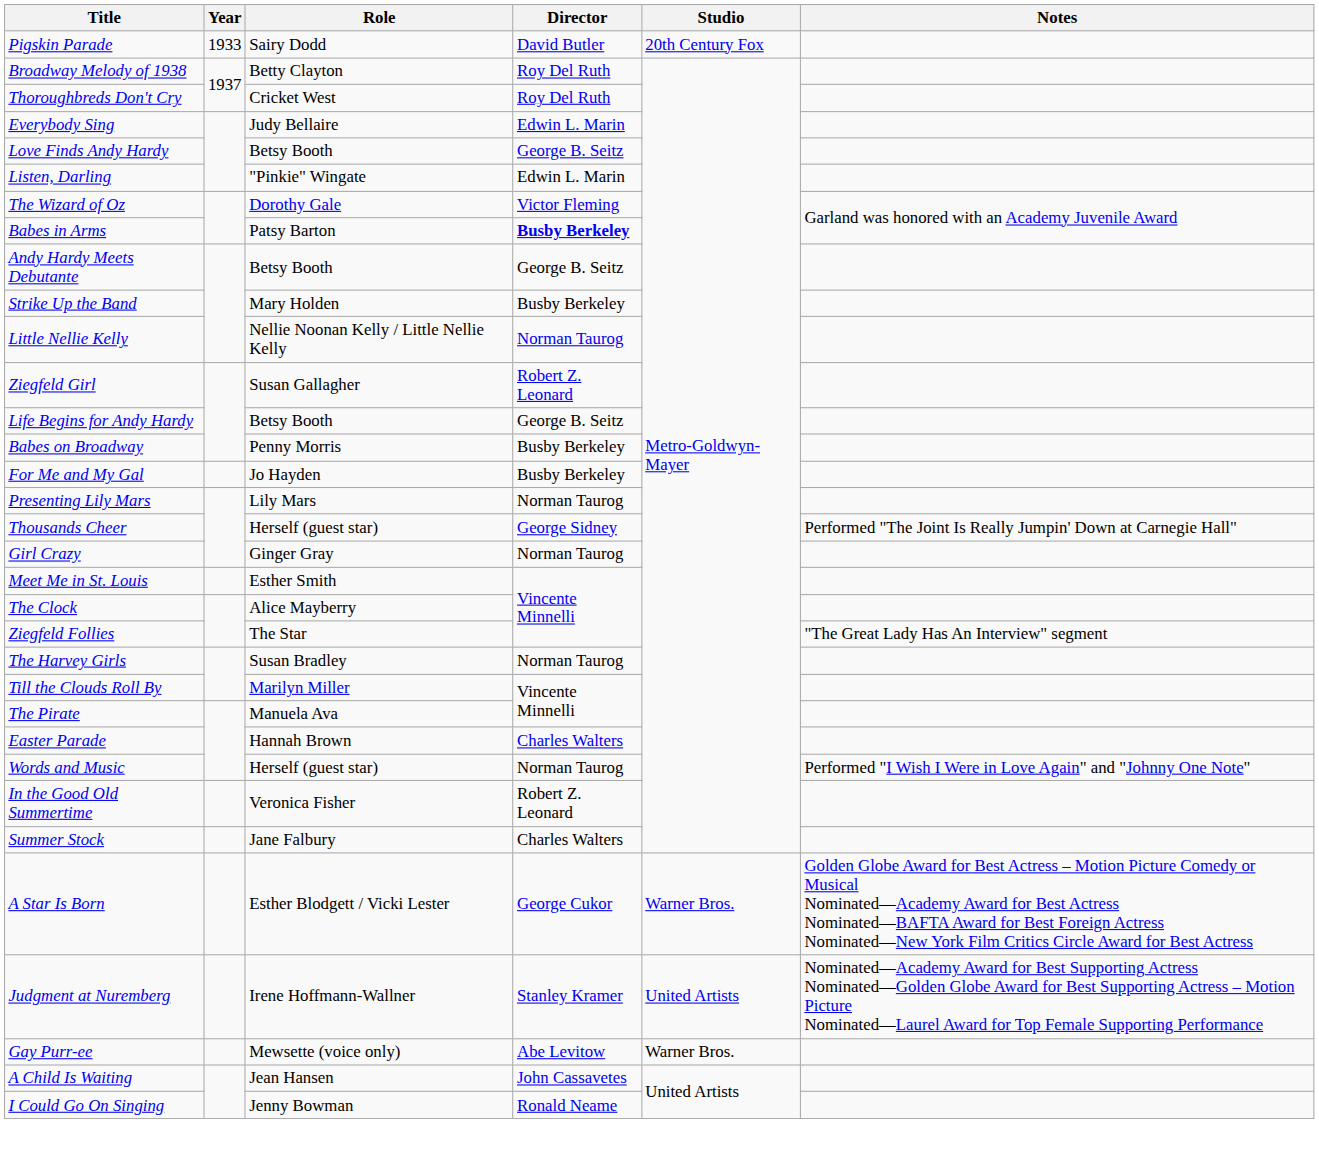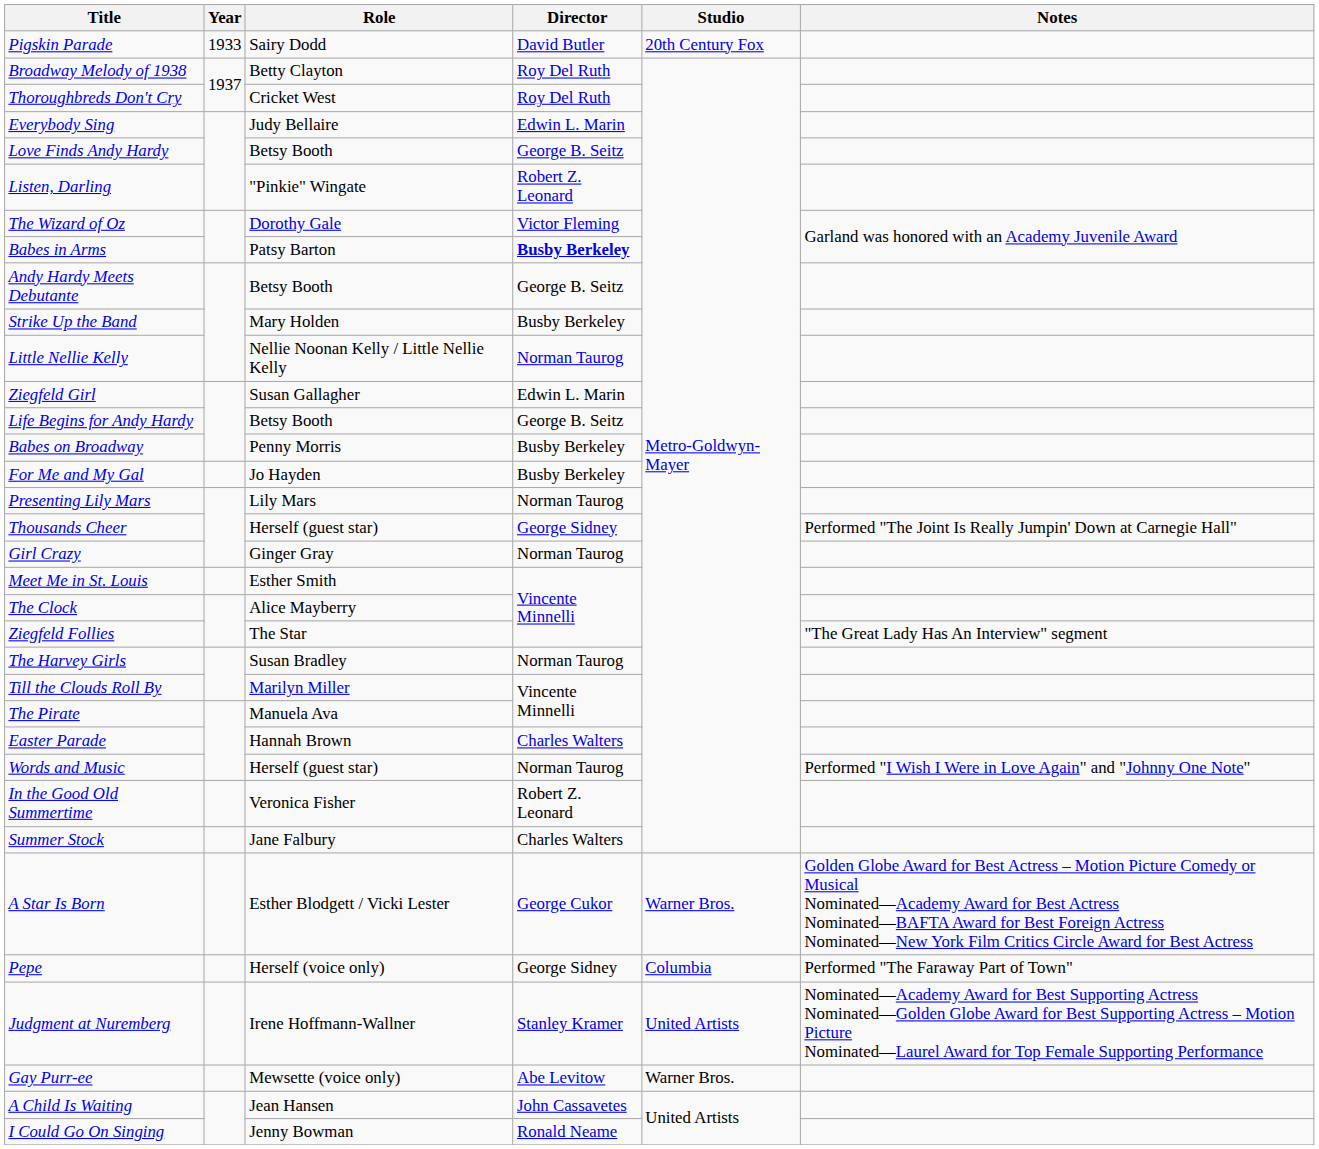Listen, Darling | Director: Edwin L. Marin -> Robert Z. Leonard
Ziegfeld Girl | Director: Robert Z. Leonard -> Edwin L. Marin
+ row: Pepe | Herself (voice only) | George Sidney | Columbia | Performed "The Faraway Part of Town"
